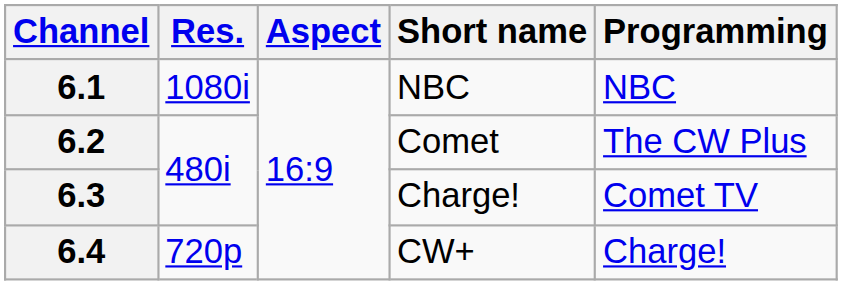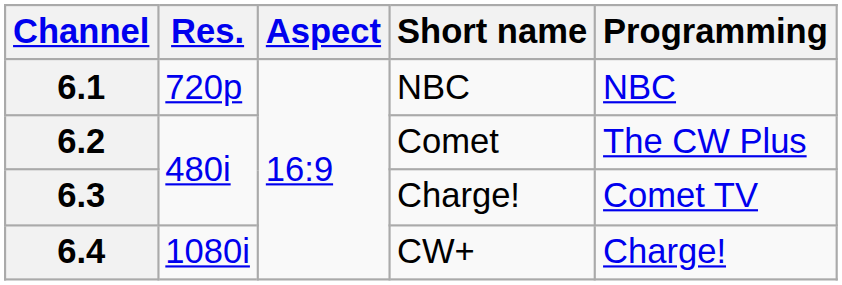6.1 | Res.: 1080i -> 720p
6.4 | Res.: 720p -> 1080i
